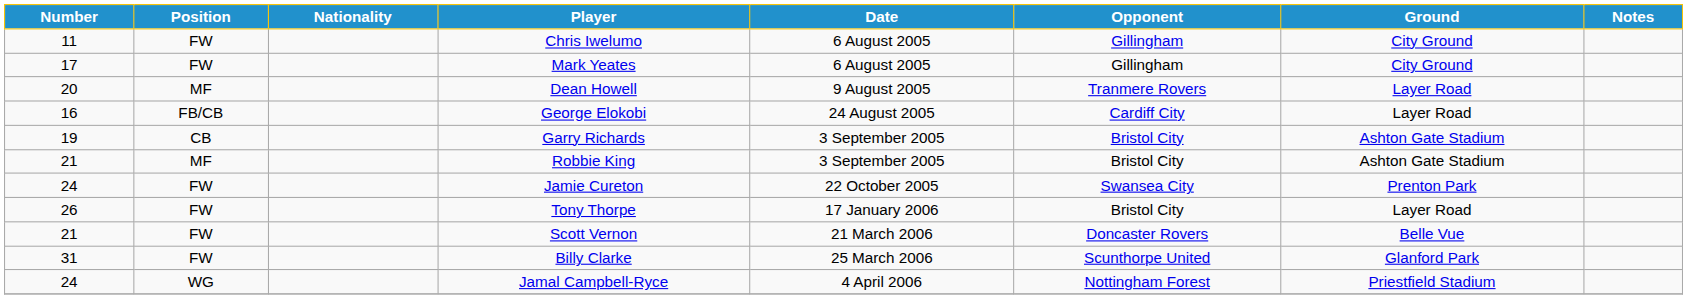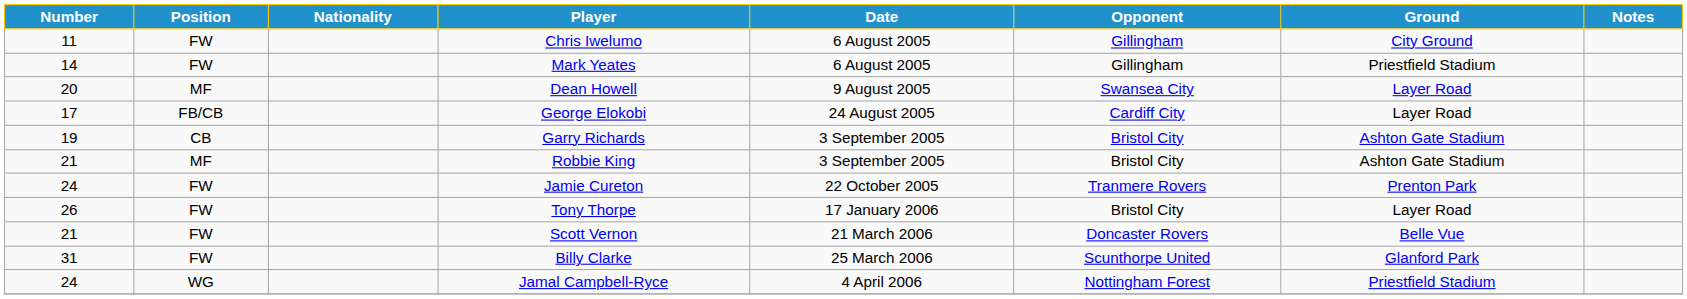Mark Yeates | Number: 17 -> 14
Mark Yeates | Ground: City Ground -> Priestfield Stadium
Dean Howell | Opponent: Tranmere Rovers -> Swansea City
George Elokobi | Number: 16 -> 17
Jamie Cureton | Opponent: Swansea City -> Tranmere Rovers
